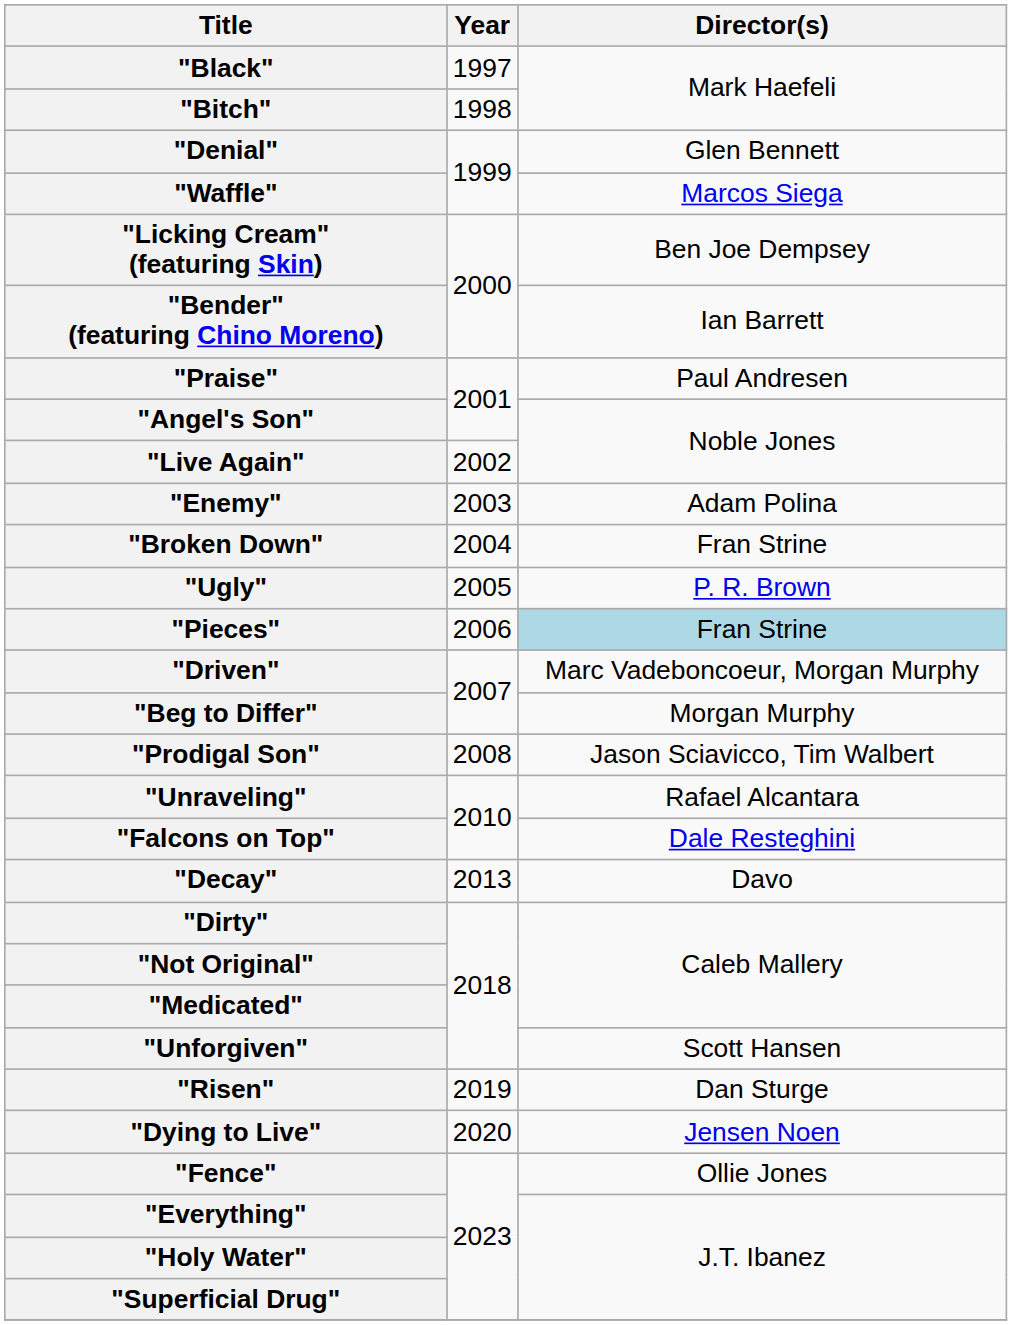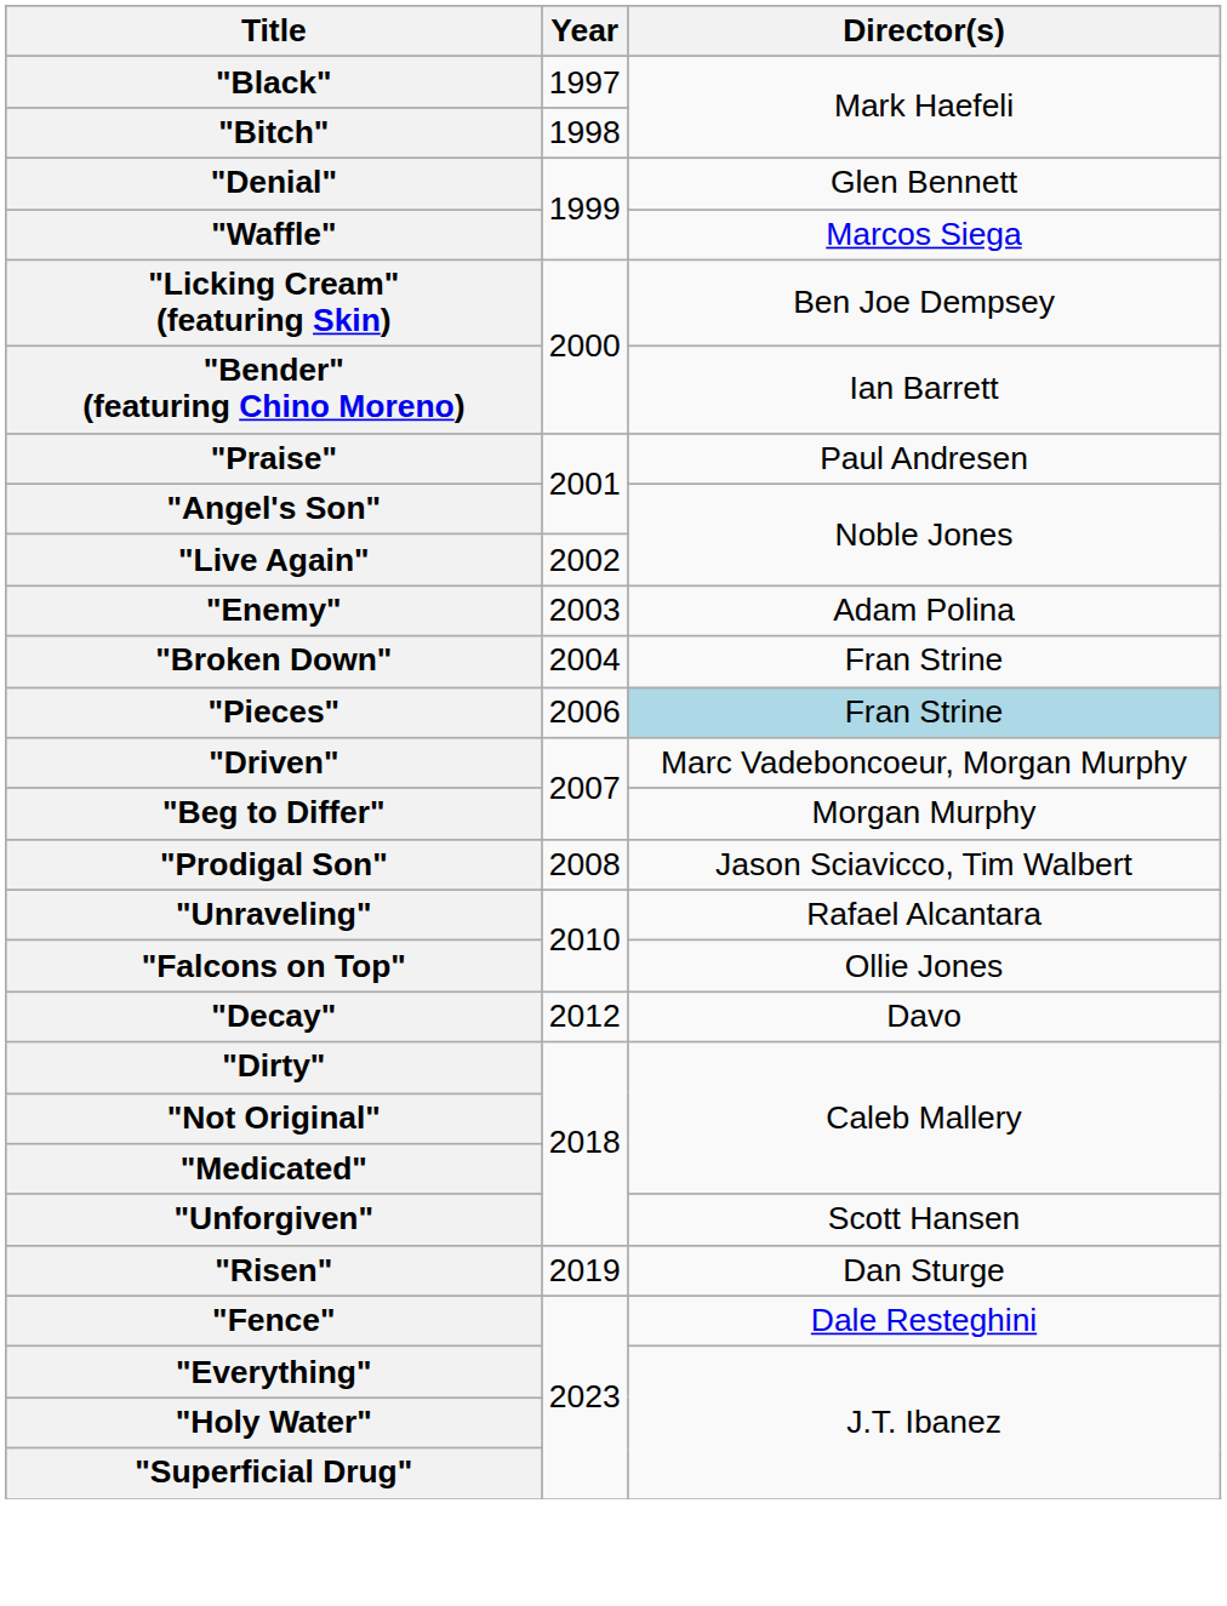- row: "Ugly" | 2005 | P. R. Brown
"Falcons on Top" | Director(s): Dale Resteghini -> Ollie Jones
"Decay" | Year: 2013 -> 2012
- row: "Dying to Live" | 2020 | Jensen Noen
"Fence" | Director(s): Ollie Jones -> Dale Resteghini
